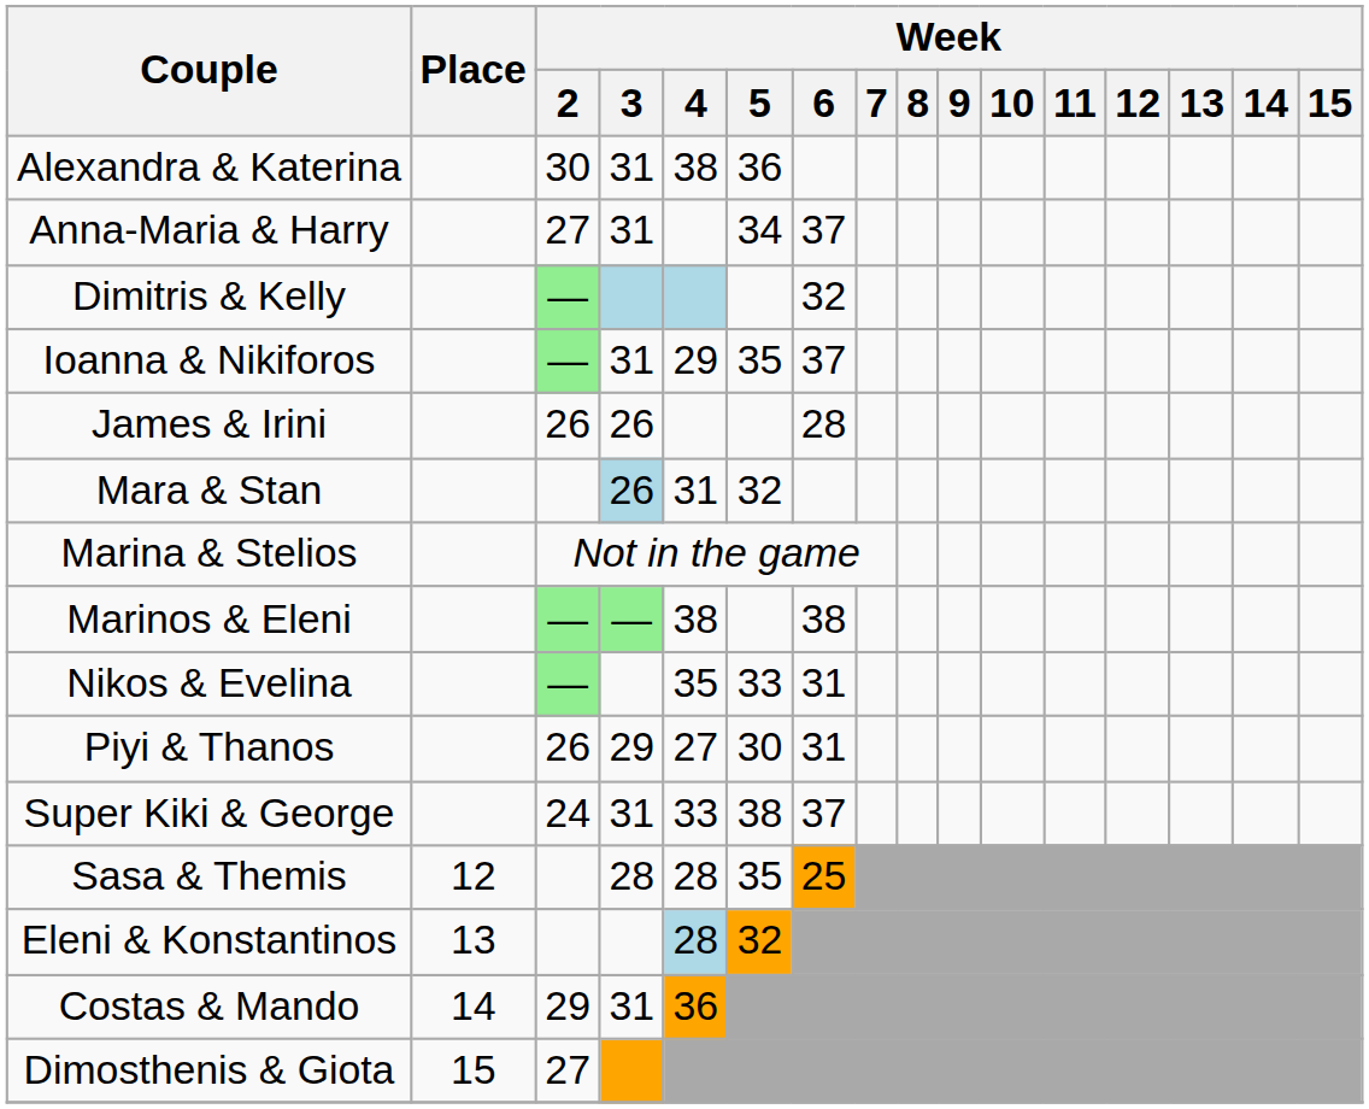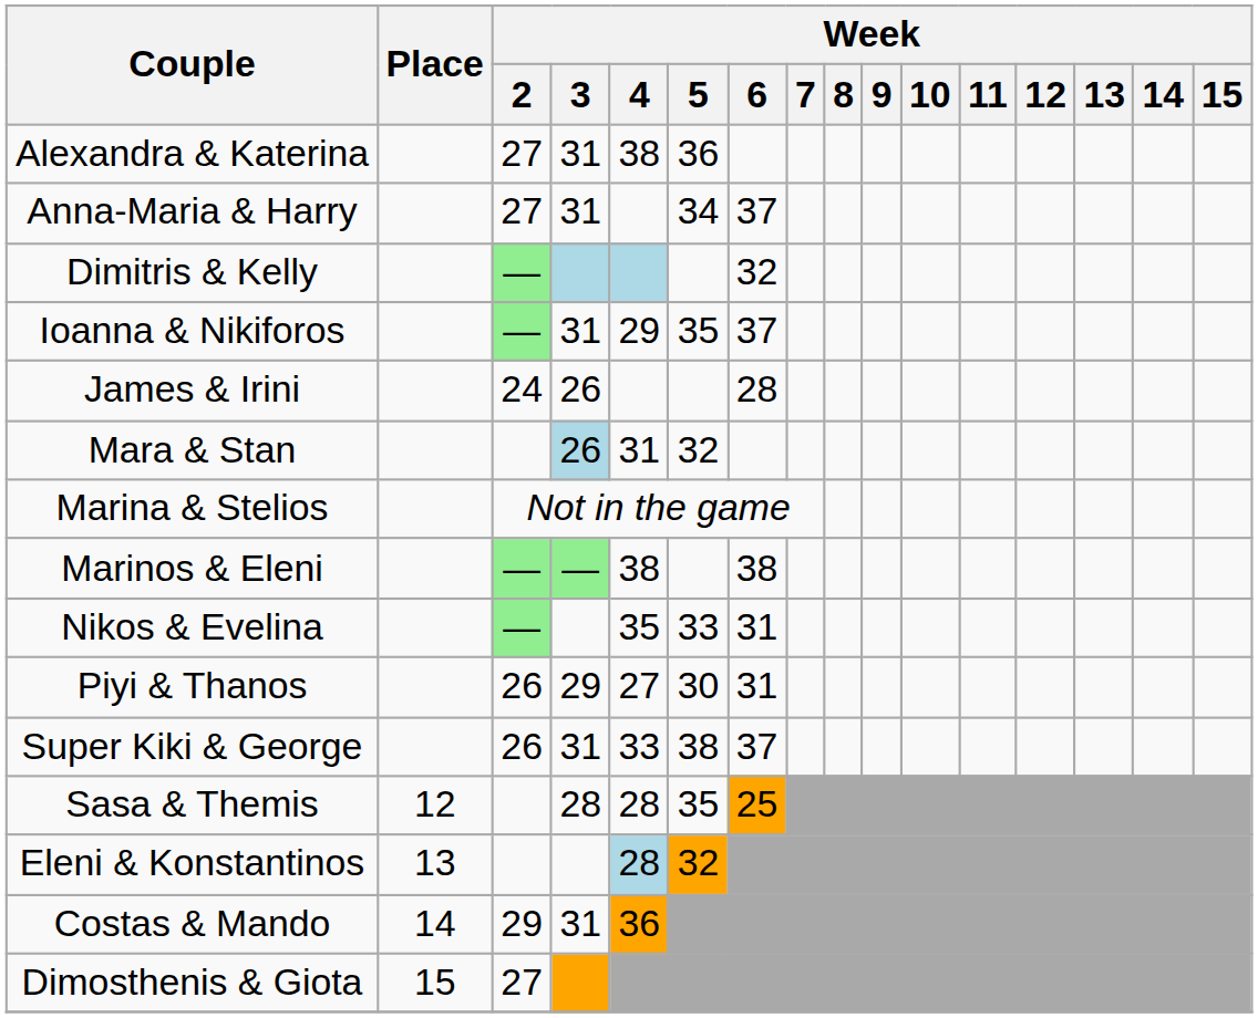Alexandra & Katerina | Week / 2: 30 -> 27
James & Irini | Week / 2: 26 -> 24
Super Kiki & George | Week / 2: 24 -> 26
